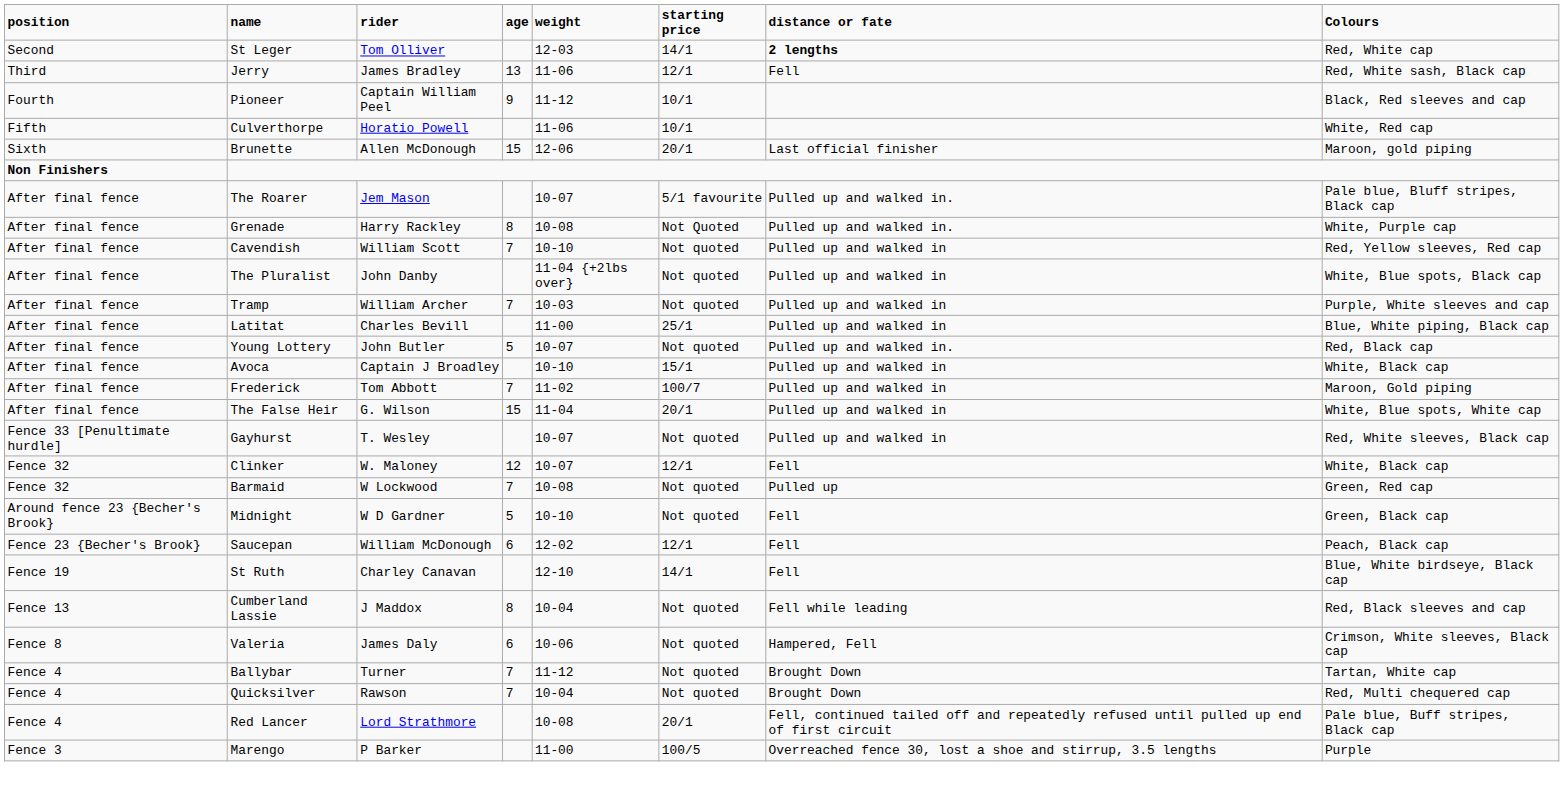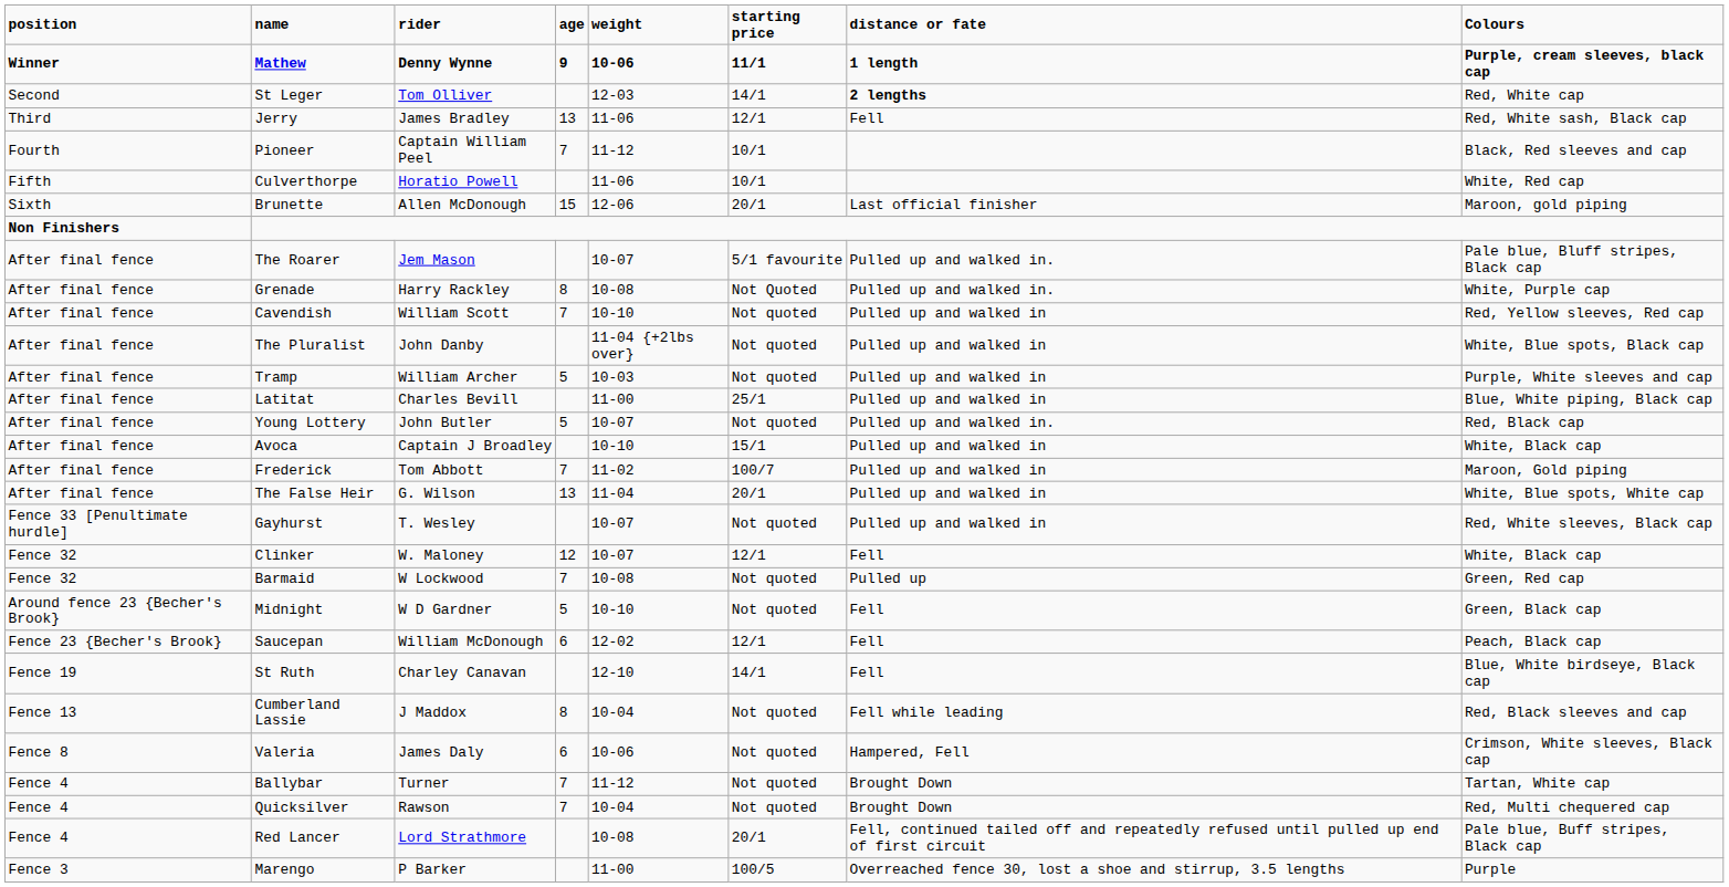+ row: Winner | Mathew | Denny Wynne | 9 | 10-06 | 11/1 | 1 length | Purple, cream sleeves, black cap
Pioneer | age: 9 -> 7
Tramp | age: 7 -> 5
The False Heir | age: 15 -> 13
